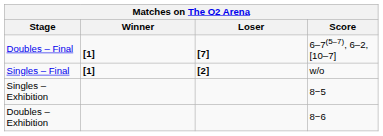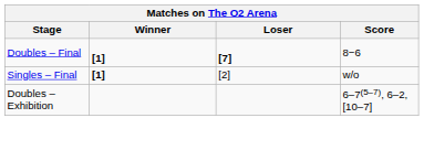Doubles – Final | Score: 6–7(5–7), 6–2, [10–7] -> 8−6
Singles – Final | Loser: bold -> normal
- row: Singles – Exhibition | 8−5
Doubles – Exhibition | Score: 8−6 -> 6–7(5–7), 6–2, [10–7]
